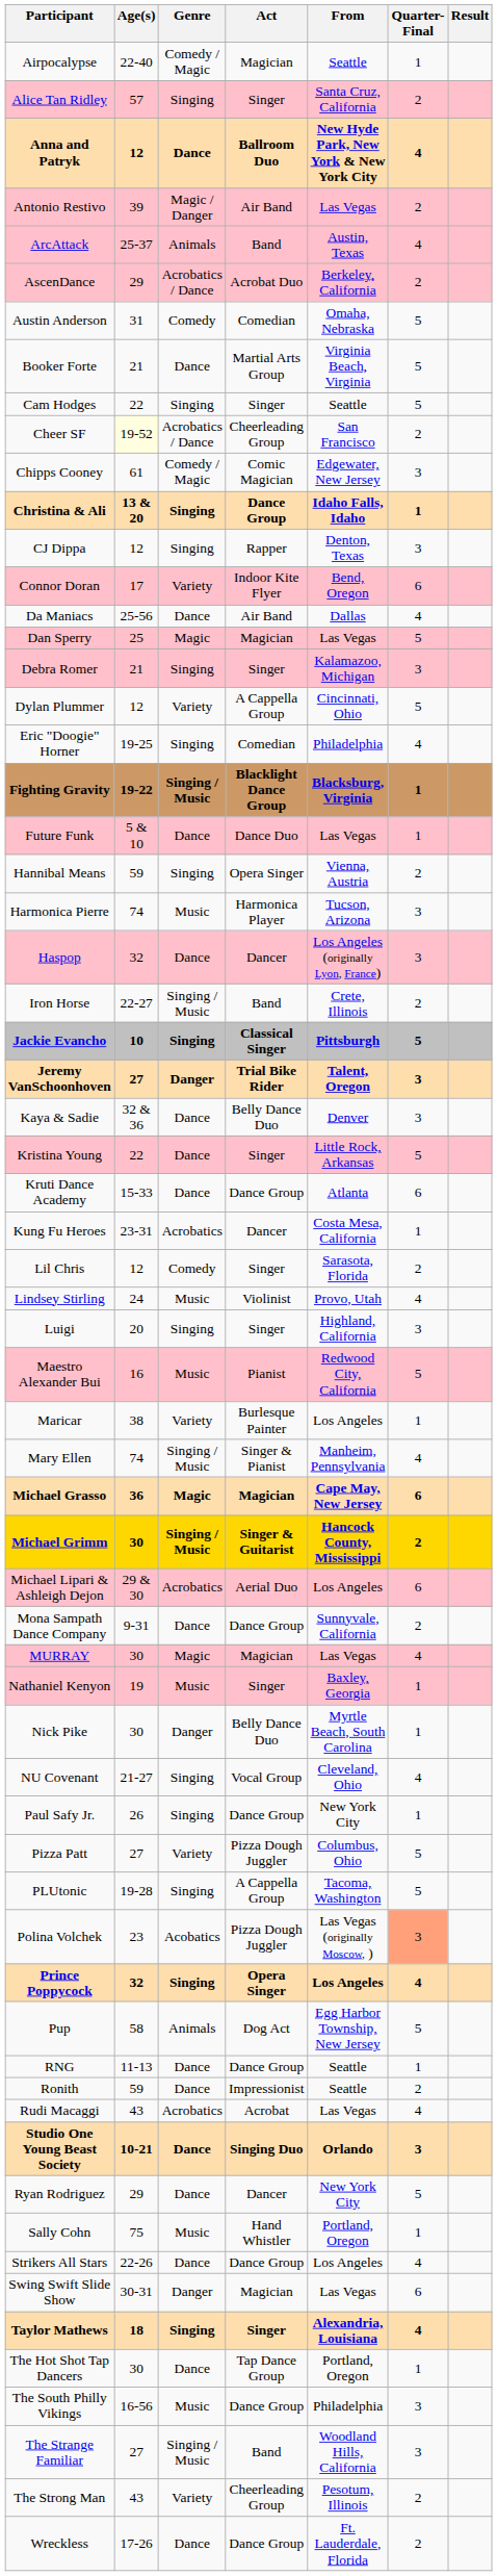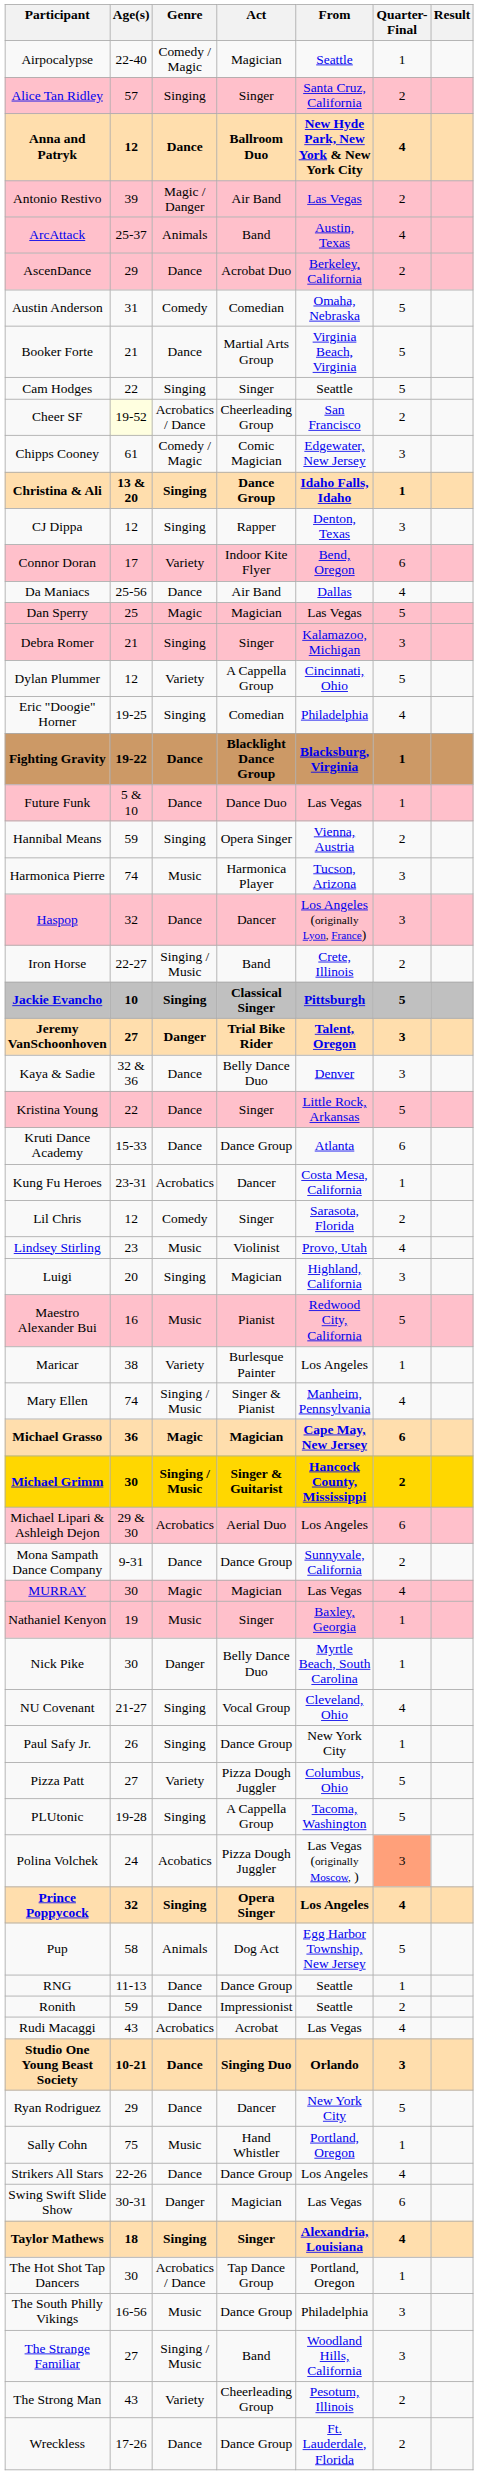AscenDance | Genre: Acrobatics / Dance -> Dance
Fighting Gravity | Genre: Singing / Music -> Dance
Lindsey Stirling | Age(s): 24 -> 23
Luigi | Act: Singer -> Magician
Polina Volchek | Age(s): 23 -> 24
The Hot Shot Tap Dancers | Genre: Dance -> Acrobatics / Dance
